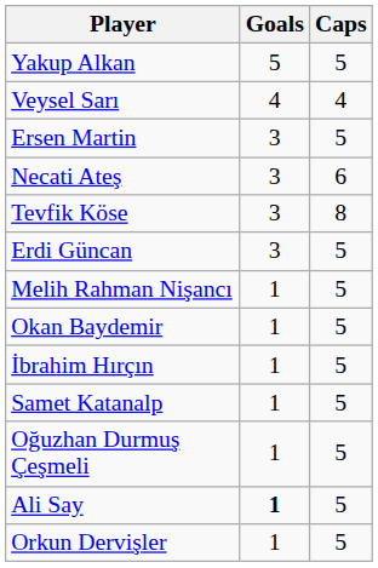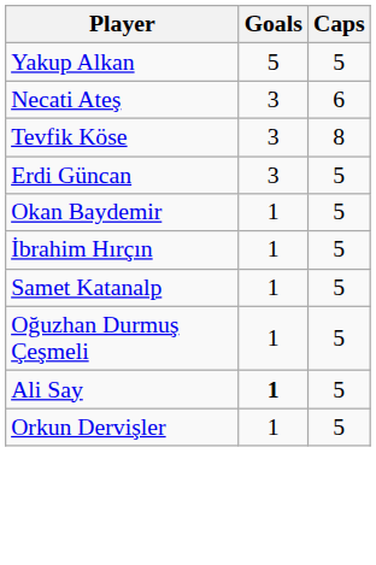- row: Veysel Sarı | 4 | 4
- row: Ersen Martin | 3 | 5
- row: Melih Rahman Nişancı | 1 | 5
